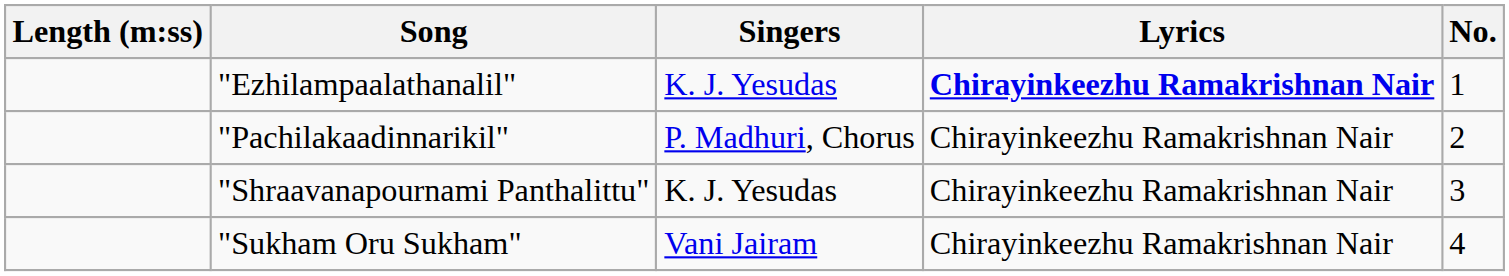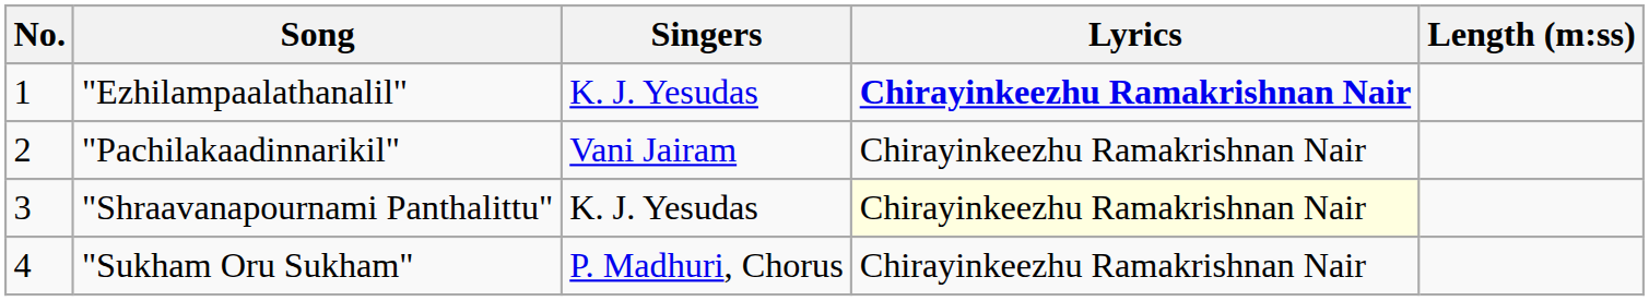columns swapped: No. <-> Length (m:ss)
"Pachilakaadinnarikil" | Singers: P. Madhuri, Chorus -> Vani Jairam
"Shraavanapournami Panthalittu" | Lyrics: no background -> lightyellow background
"Sukham Oru Sukham" | Singers: Vani Jairam -> P. Madhuri, Chorus
